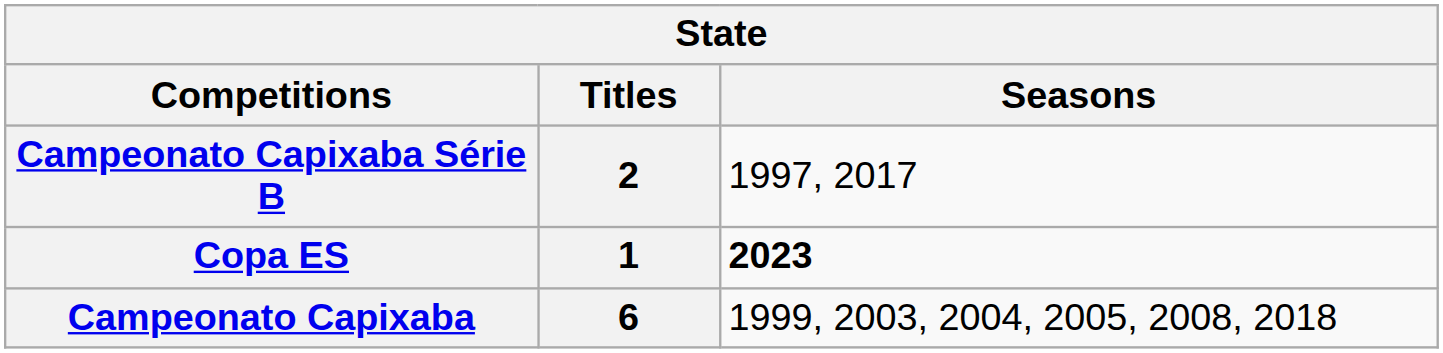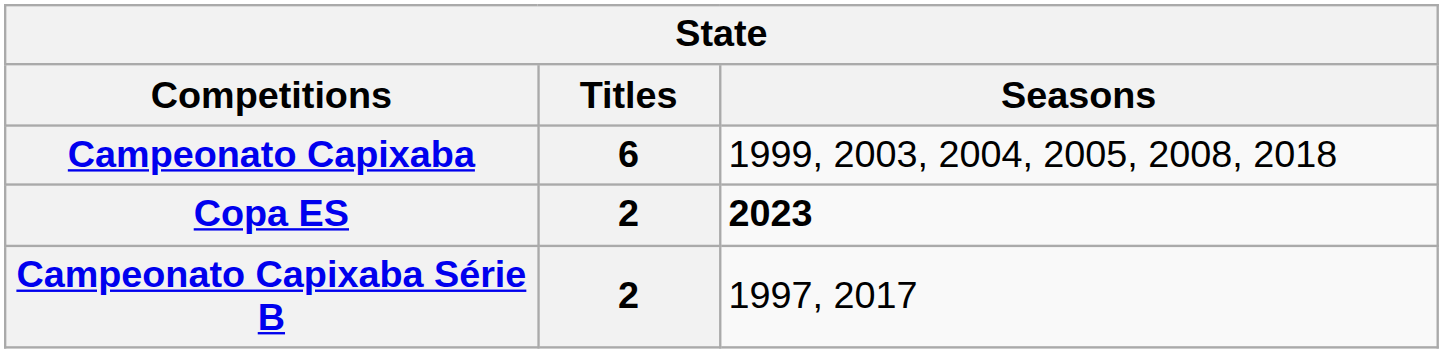rows swapped: Campeonato Capixaba <-> Campeonato Capixaba Série B
Copa ES | Titles: 1 -> 2
